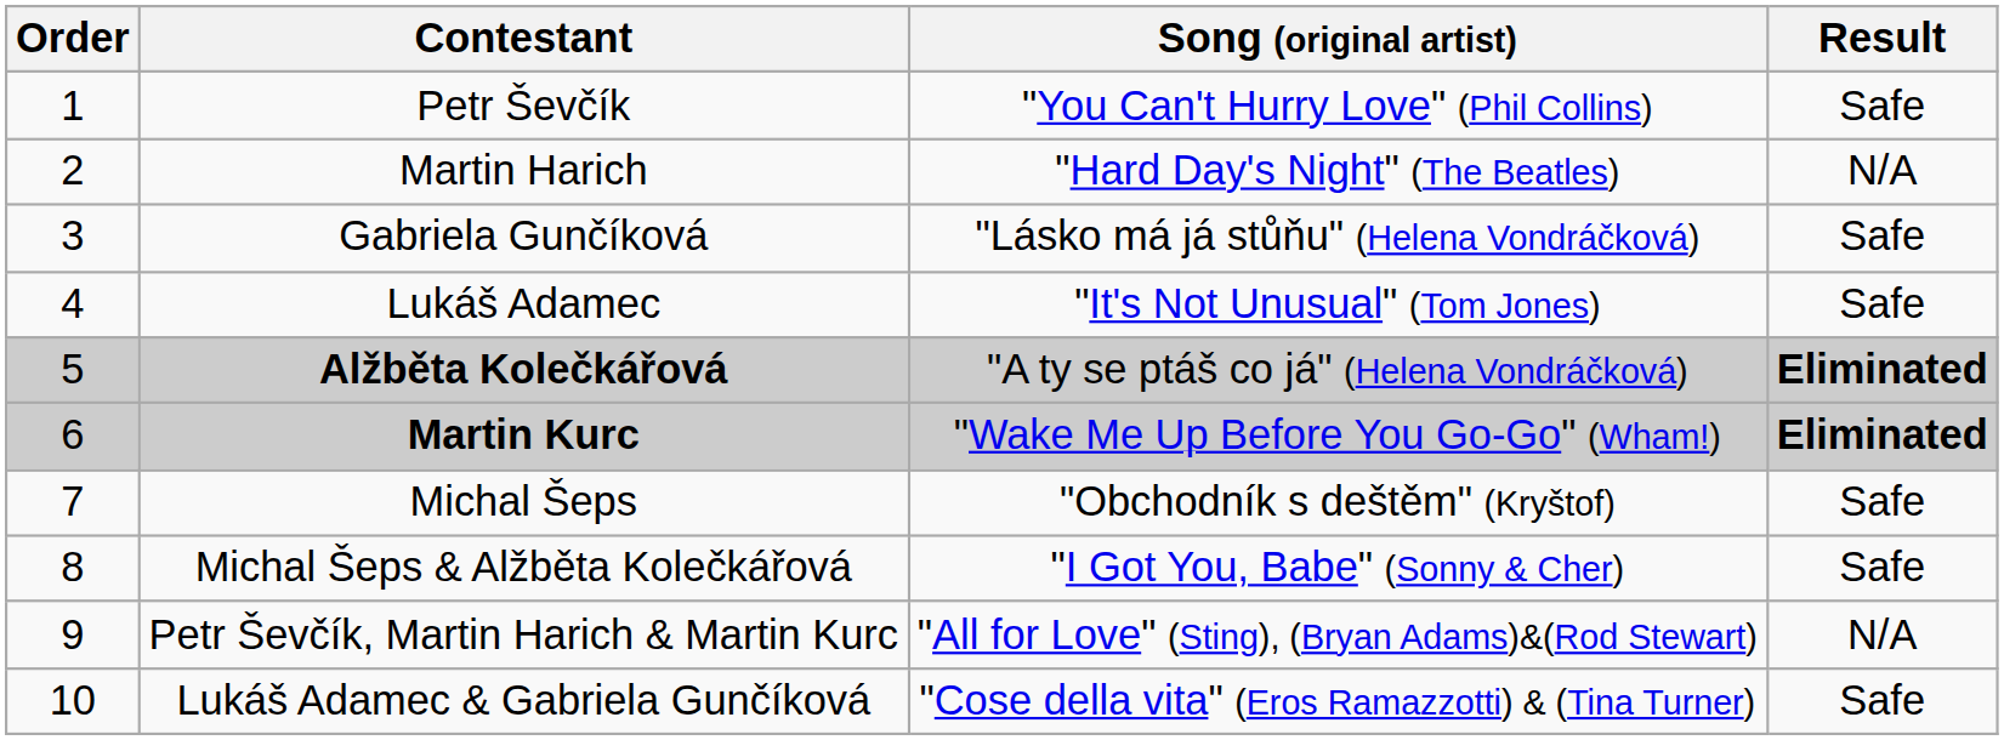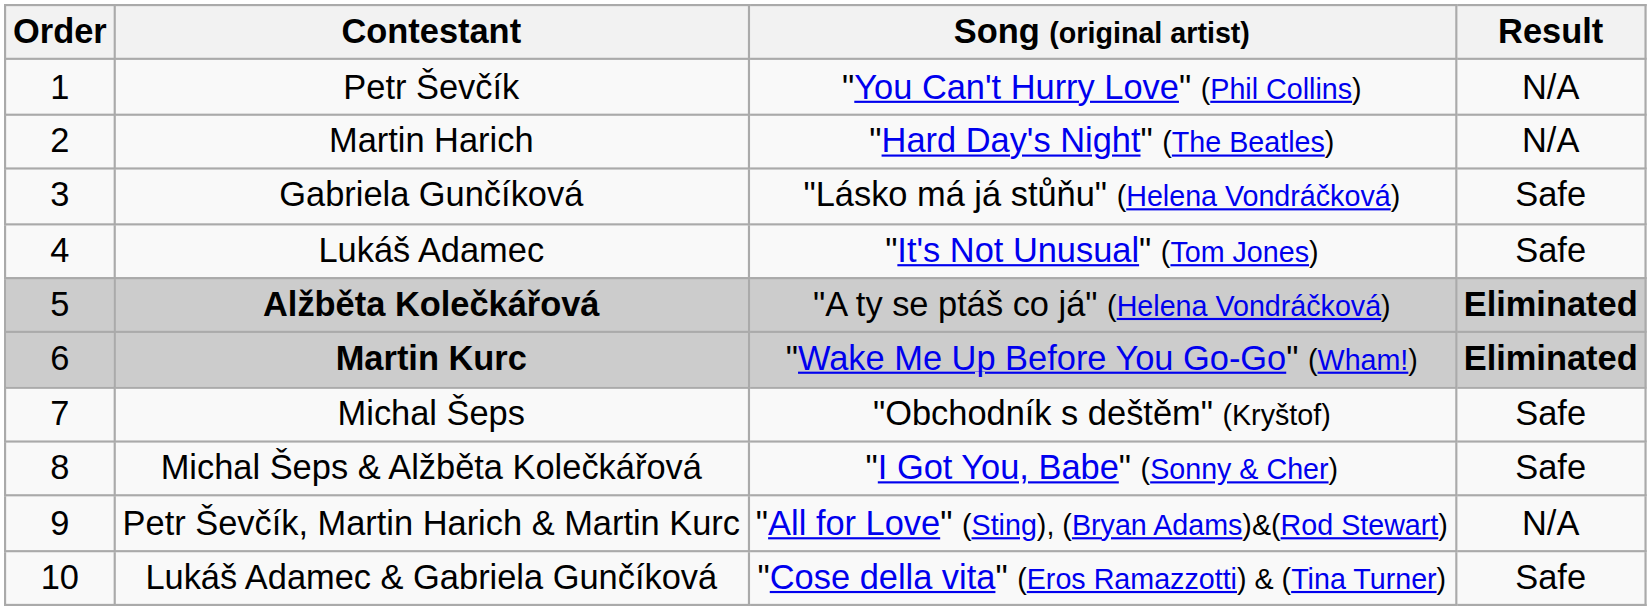Petr Ševčík | Result: Safe -> N/A
